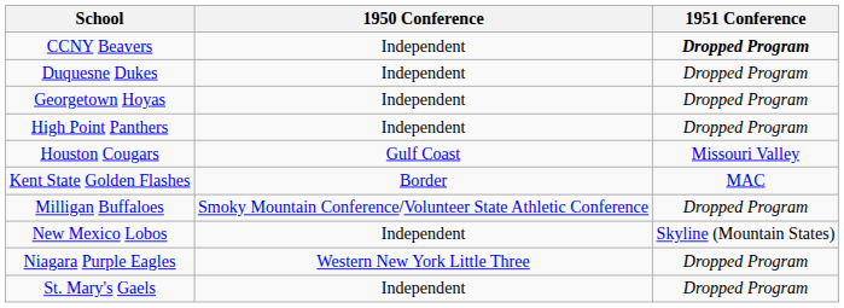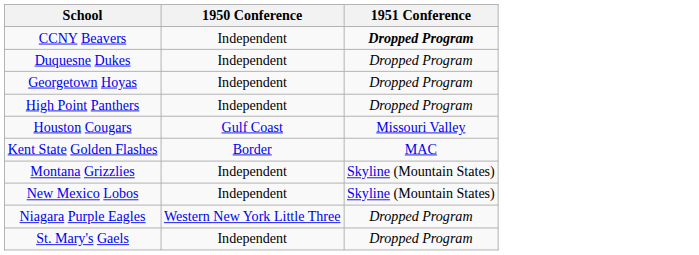- row: Milligan Buffaloes | Smoky Mountain Conference/Volunteer State Athletic Conference | Dropped Program
+ row: Montana Grizzlies | Independent | Skyline (Mountain States)
